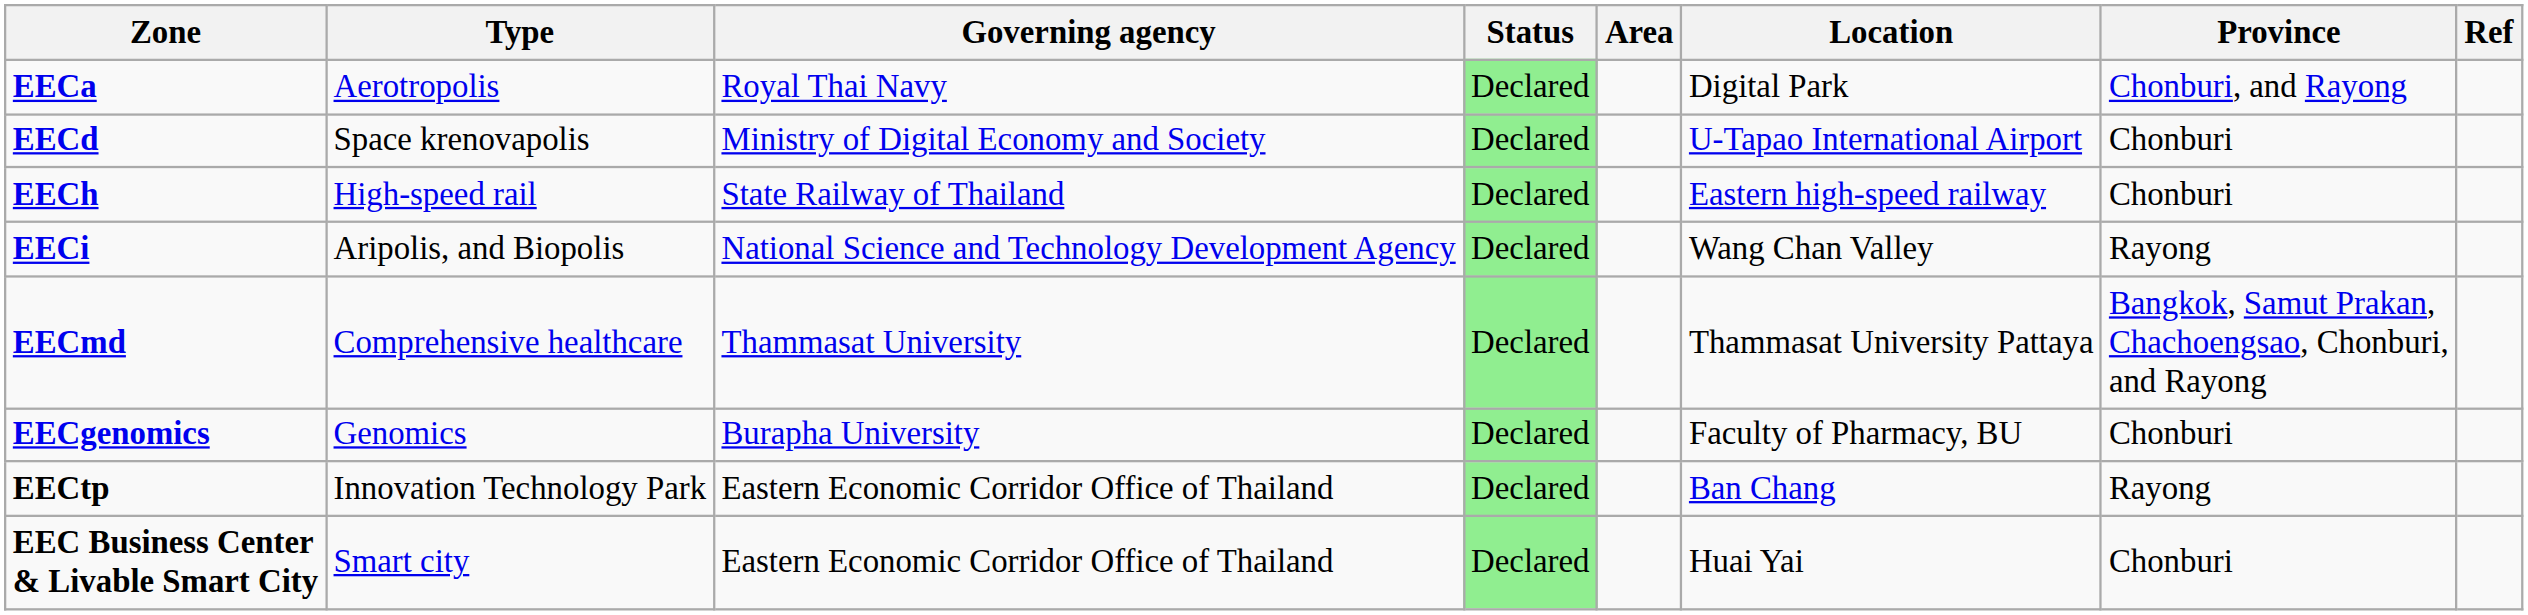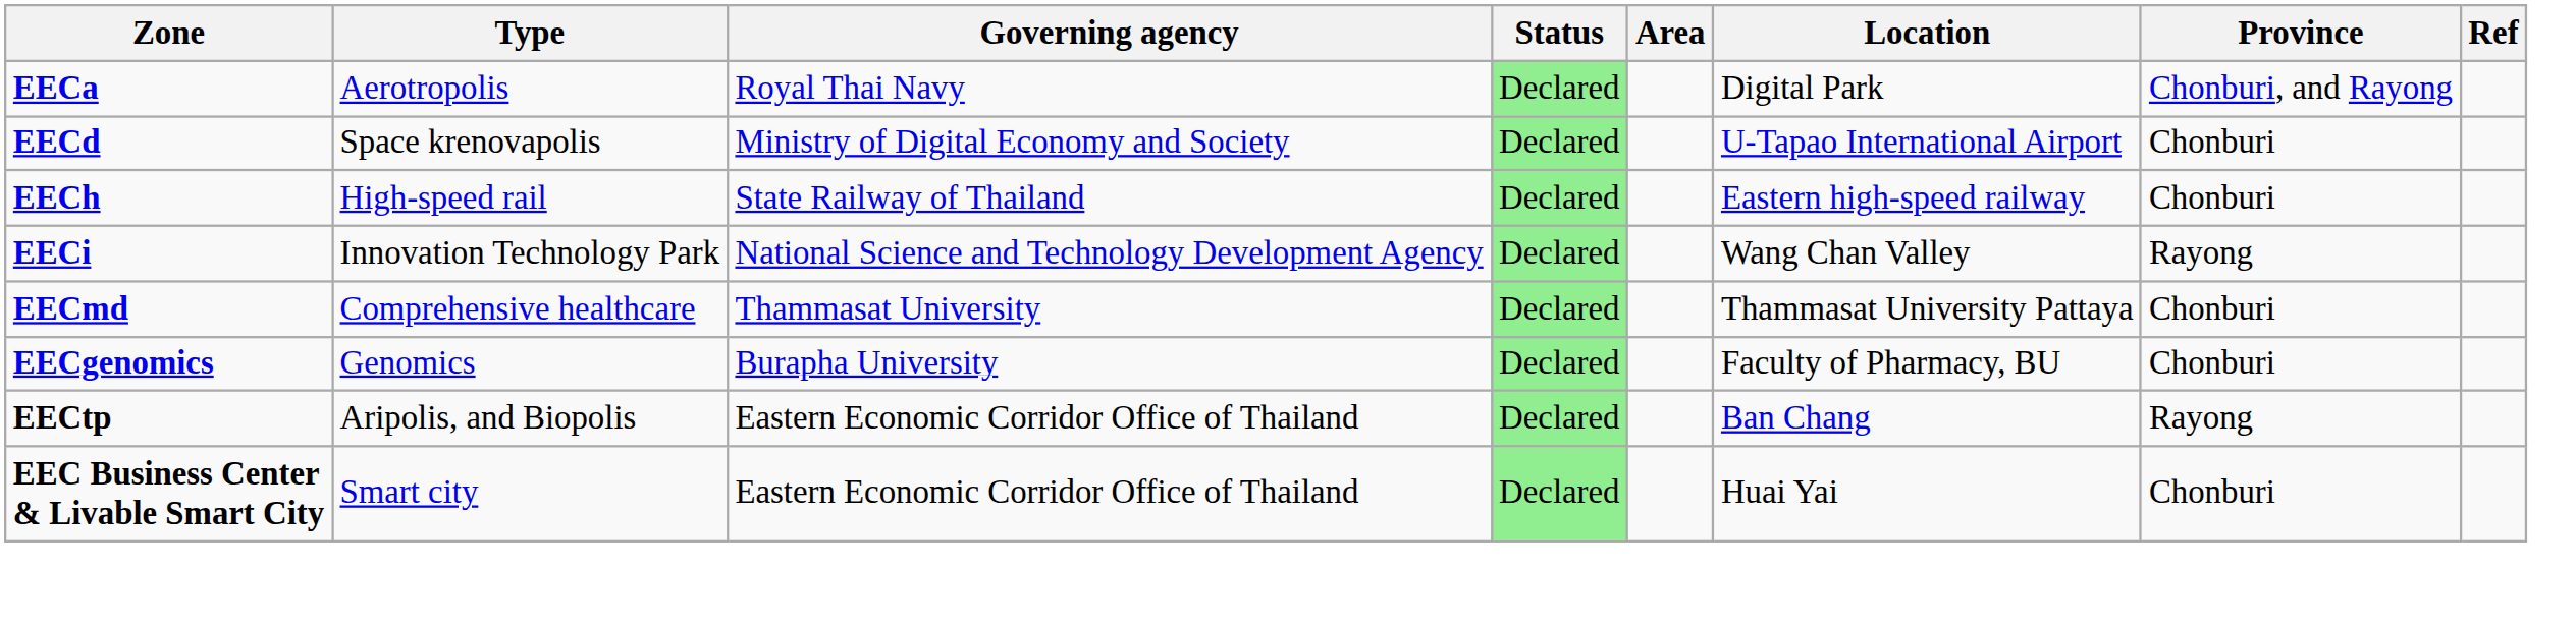EECi | Type: Aripolis, and Biopolis -> Innovation Technology Park
EECmd | Province: Bangkok, Samut Prakan, Chachoengsao, Chonburi, and Rayong -> Chonburi
EECtp | Type: Innovation Technology Park -> Aripolis, and Biopolis
